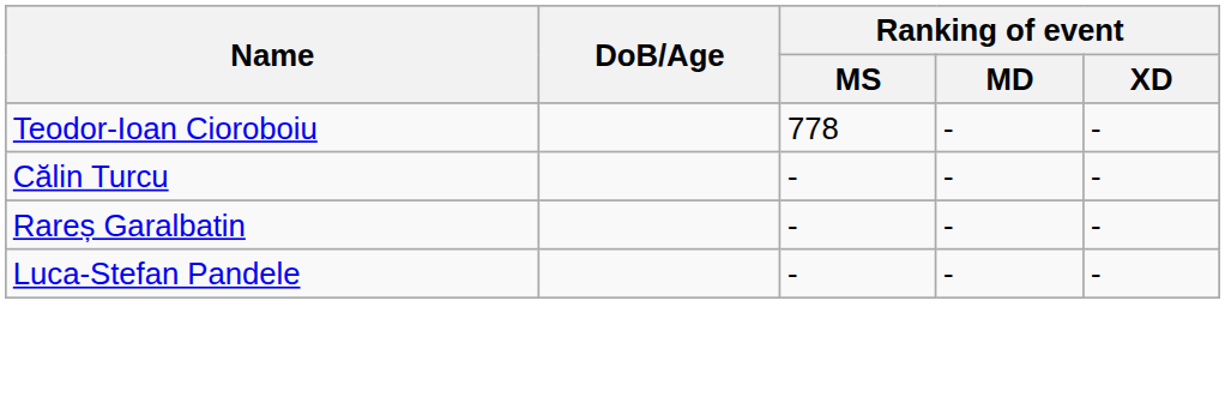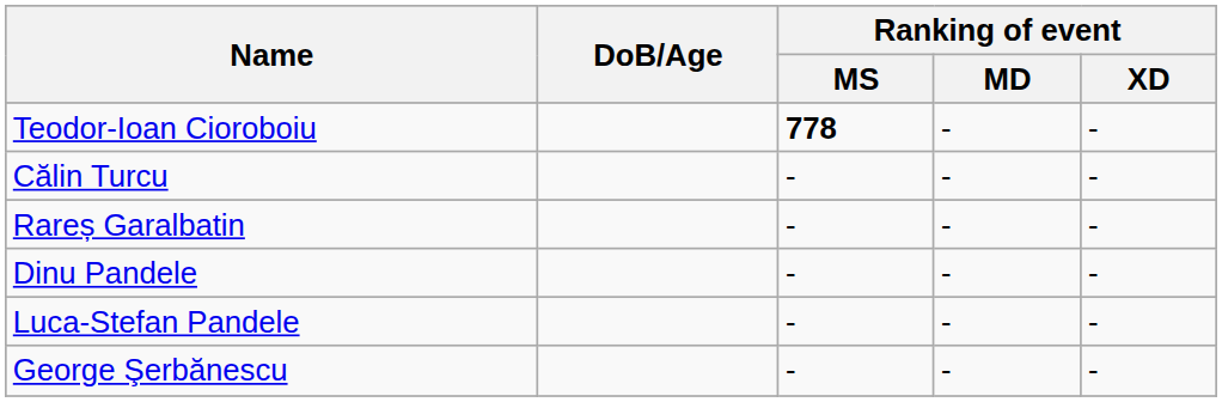Teodor-Ioan Cioroboiu | Ranking of event / MS: normal -> bold
+ row: Dinu Pandele | - | - | -
+ row: George Şerbănescu | - | - | -
